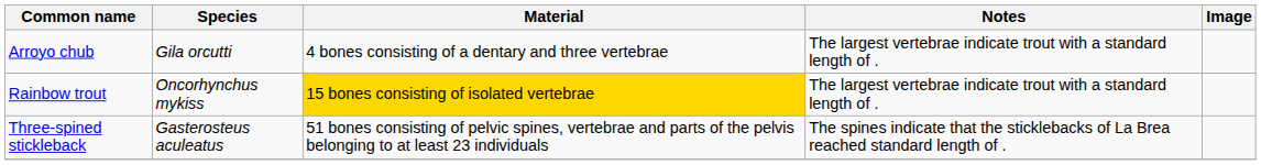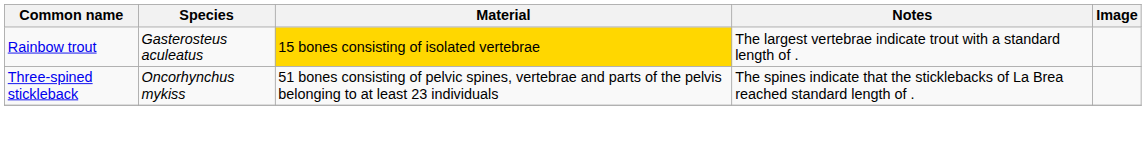- row: Arroyo chub | Gila orcutti | 4 bones consisting of a dentary and three vertebrae | The largest vertebrae indicate trout with a standard length of .
Rainbow trout | Species: Oncorhynchus mykiss -> Gasterosteus aculeatus
Three-spined stickleback | Species: Gasterosteus aculeatus -> Oncorhynchus mykiss
